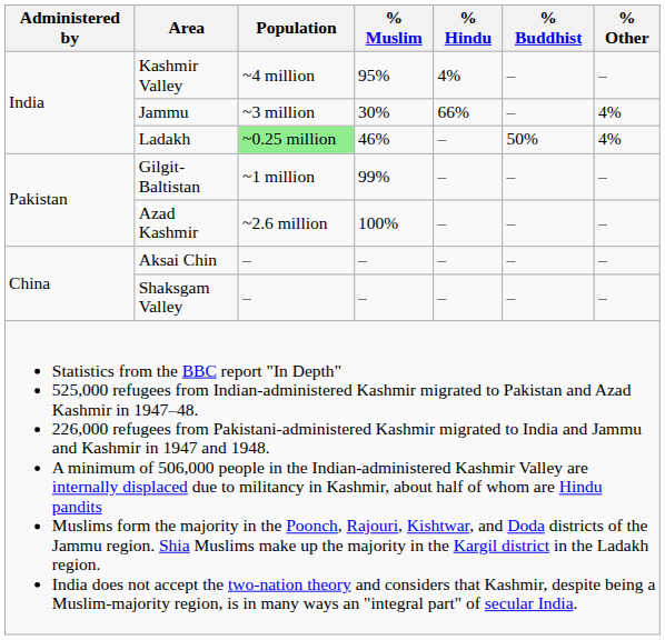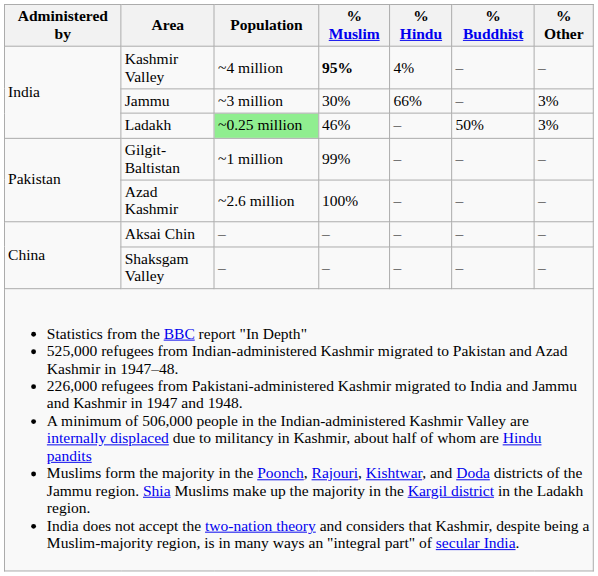Kashmir Valley | % Muslim: normal -> bold
Jammu | % Other: 4% -> 3%
Ladakh | % Other: 4% -> 3%
